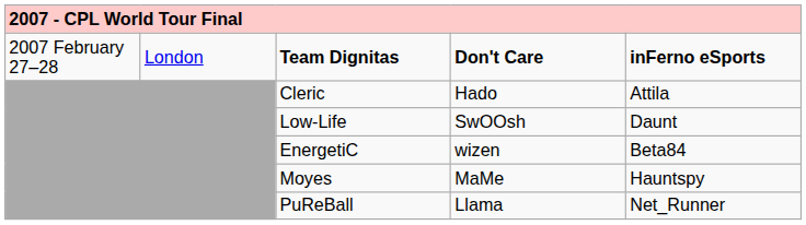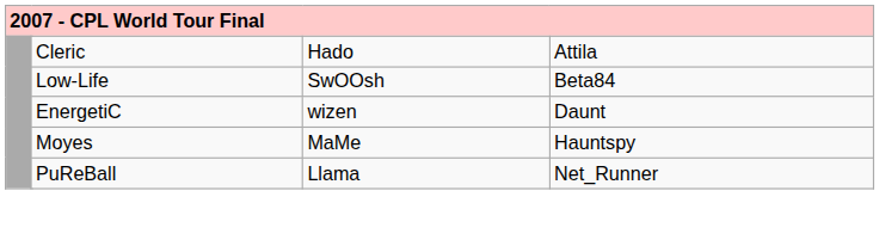- row: 2007 February 27–28 | London | Team Dignitas | Don't Care | inFerno eSports
Low-Life | column 5: Daunt -> Beta84
EnergetiC | column 5: Beta84 -> Daunt
